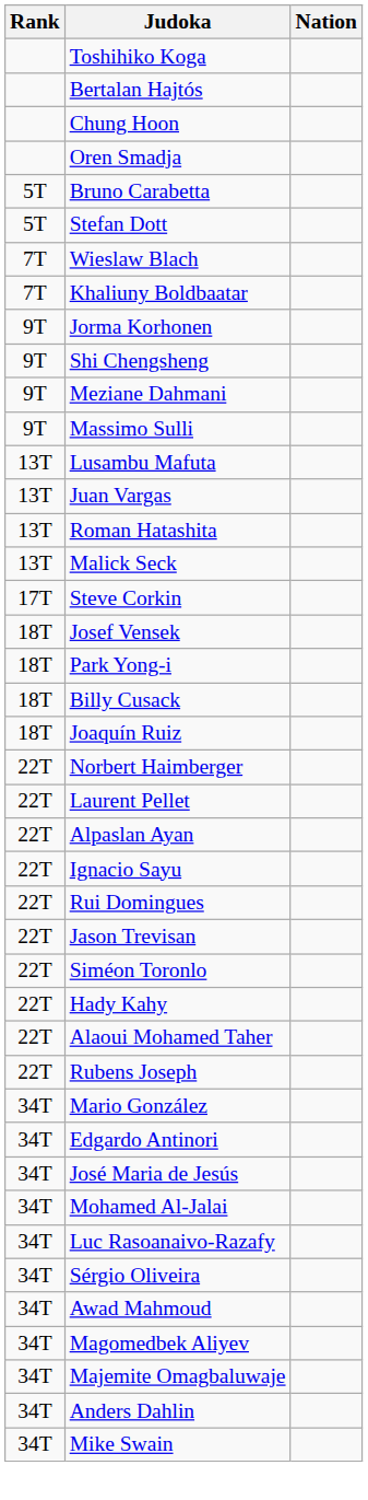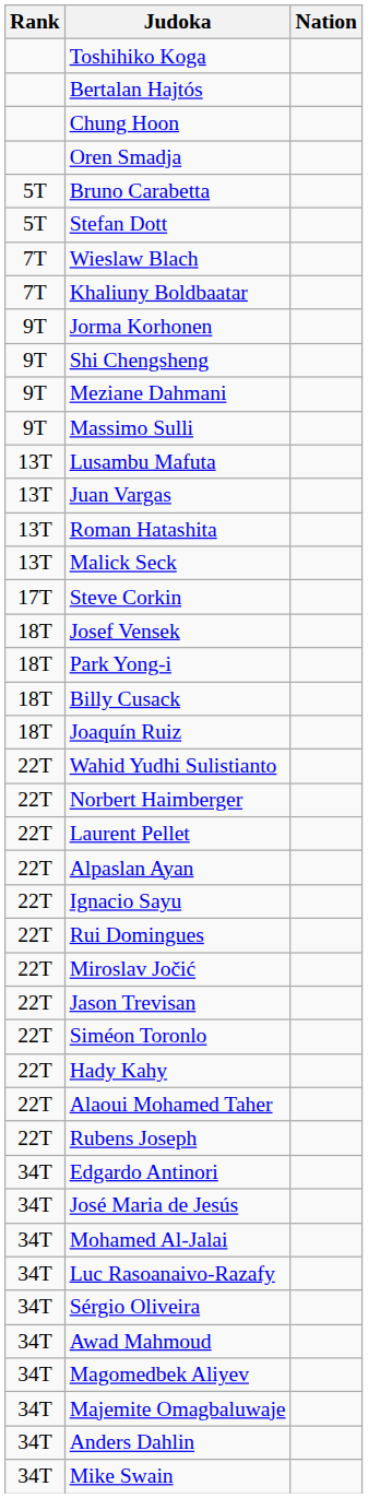+ row: 22T | Wahid Yudhi Sulistianto
+ row: 22T | Miroslav Jočić
- row: 34T | Mario González
